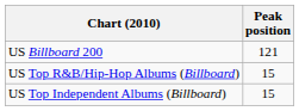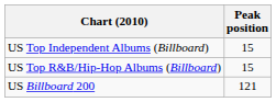rows swapped: US Billboard 200 <-> US Top Independent Albums (Billboard)
